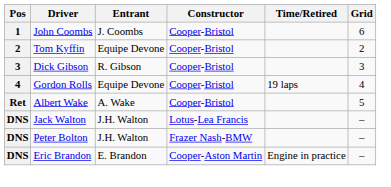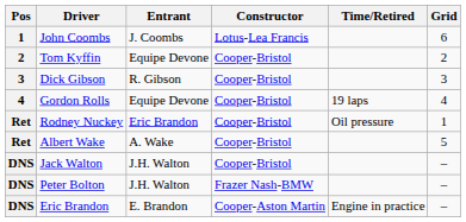John Coombs | Constructor: Cooper-Bristol -> Lotus-Lea Francis
+ row: Ret | Rodney Nuckey | Eric Brandon | Cooper-Bristol | Oil pressure | 1
Jack Walton | Constructor: Lotus-Lea Francis -> Cooper-Bristol
